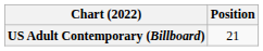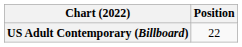US Adult Contemporary (Billboard) | Position: 21 -> 22
